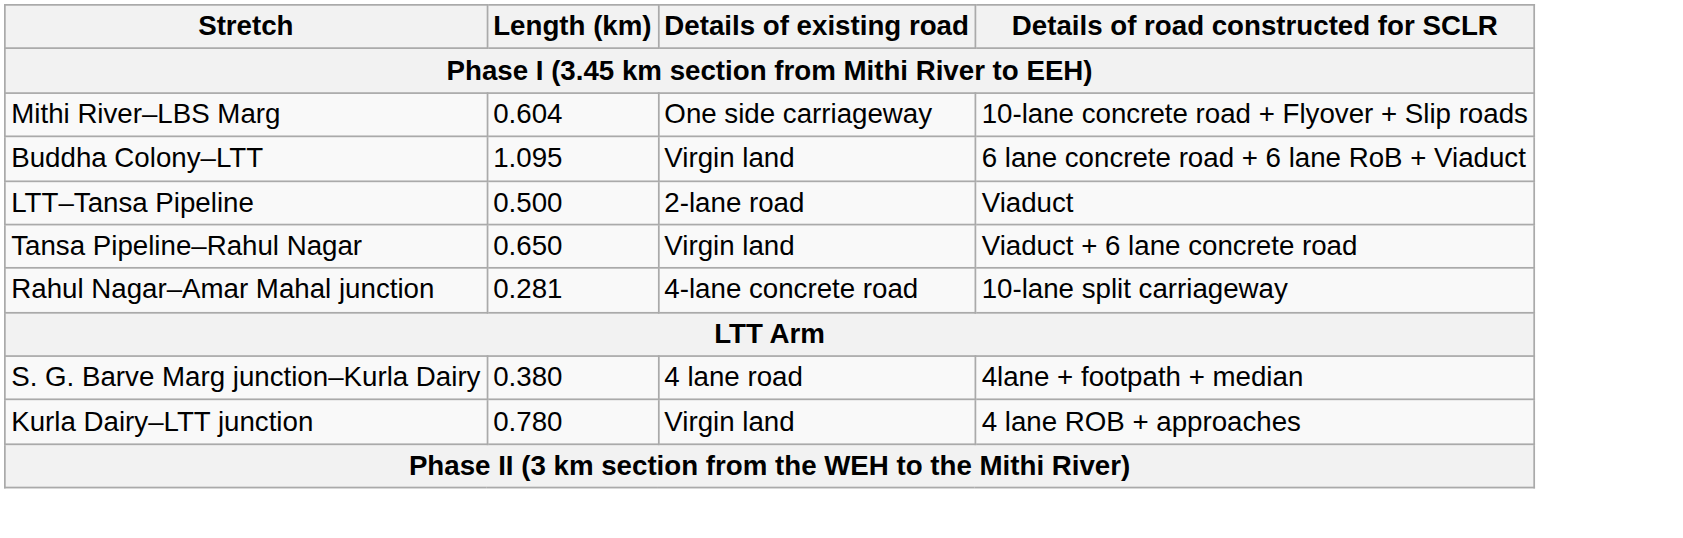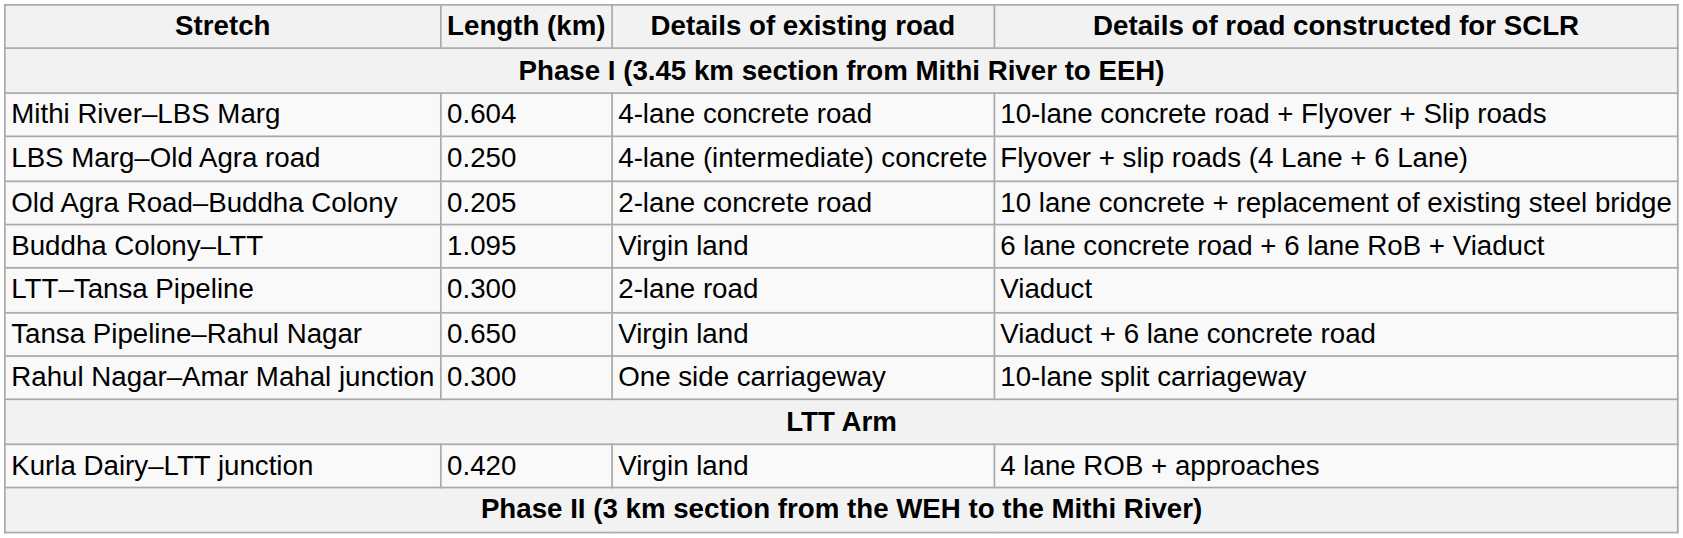Mithi River–LBS Marg | Details of existing road: One side carriageway -> 4-lane concrete road
+ row: LBS Marg–Old Agra road | 0.250 | 4-lane (intermediate) concrete | Flyover + slip roads (4 Lane + 6 Lane)
+ row: Old Agra Road–Buddha Colony | 0.205 | 2-lane concrete road | 10 lane concrete + replacement of existing steel bridge
LTT–Tansa Pipeline | Length (km): 0.500 -> 0.300
Rahul Nagar–Amar Mahal junction | Length (km): 0.281 -> 0.300
Rahul Nagar–Amar Mahal junction | Details of existing road: 4-lane concrete road -> One side carriageway
- row: S. G. Barve Marg junction–Kurla Dairy | 0.380 | 4 lane road | 4lane + footpath + median
Kurla Dairy–LTT junction | Length (km): 0.780 -> 0.420
